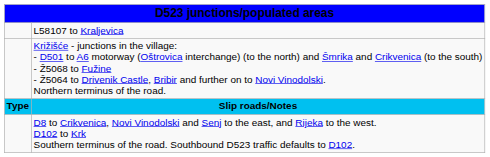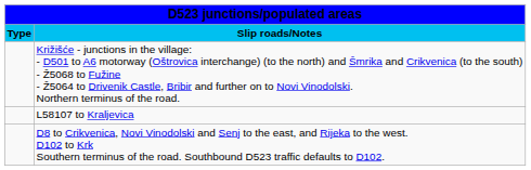rows swapped: Slip roads/Notes <-> L58107 to Kraljevica
